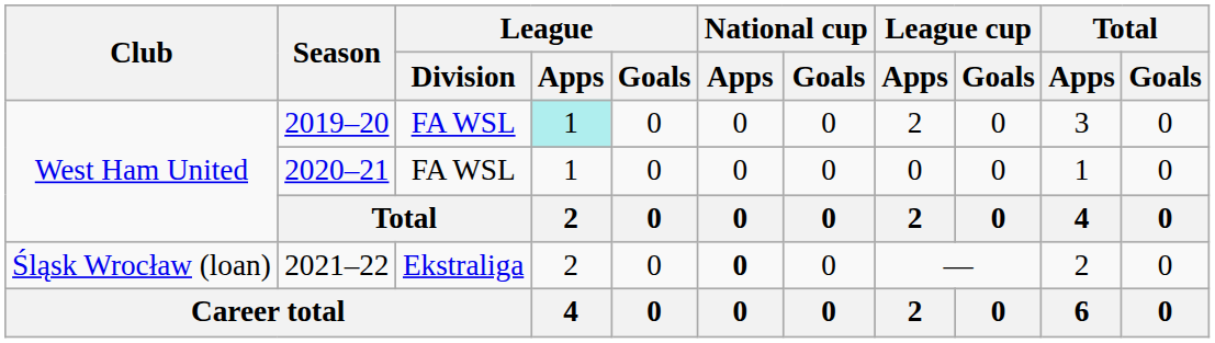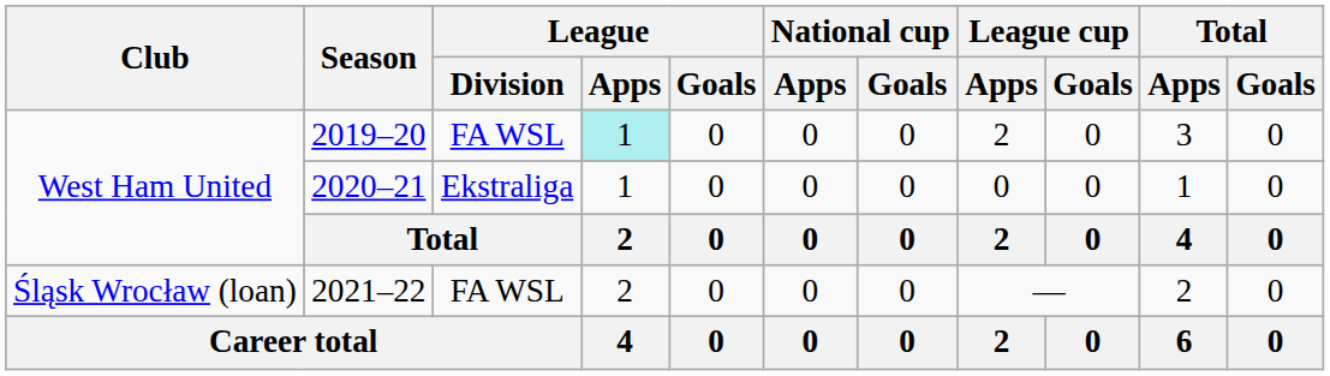2020–21 | League / Division: FA WSL -> Ekstraliga
2021–22 | League / Division: Ekstraliga -> FA WSL
2021–22 | National cup / Apps: bold -> normal
